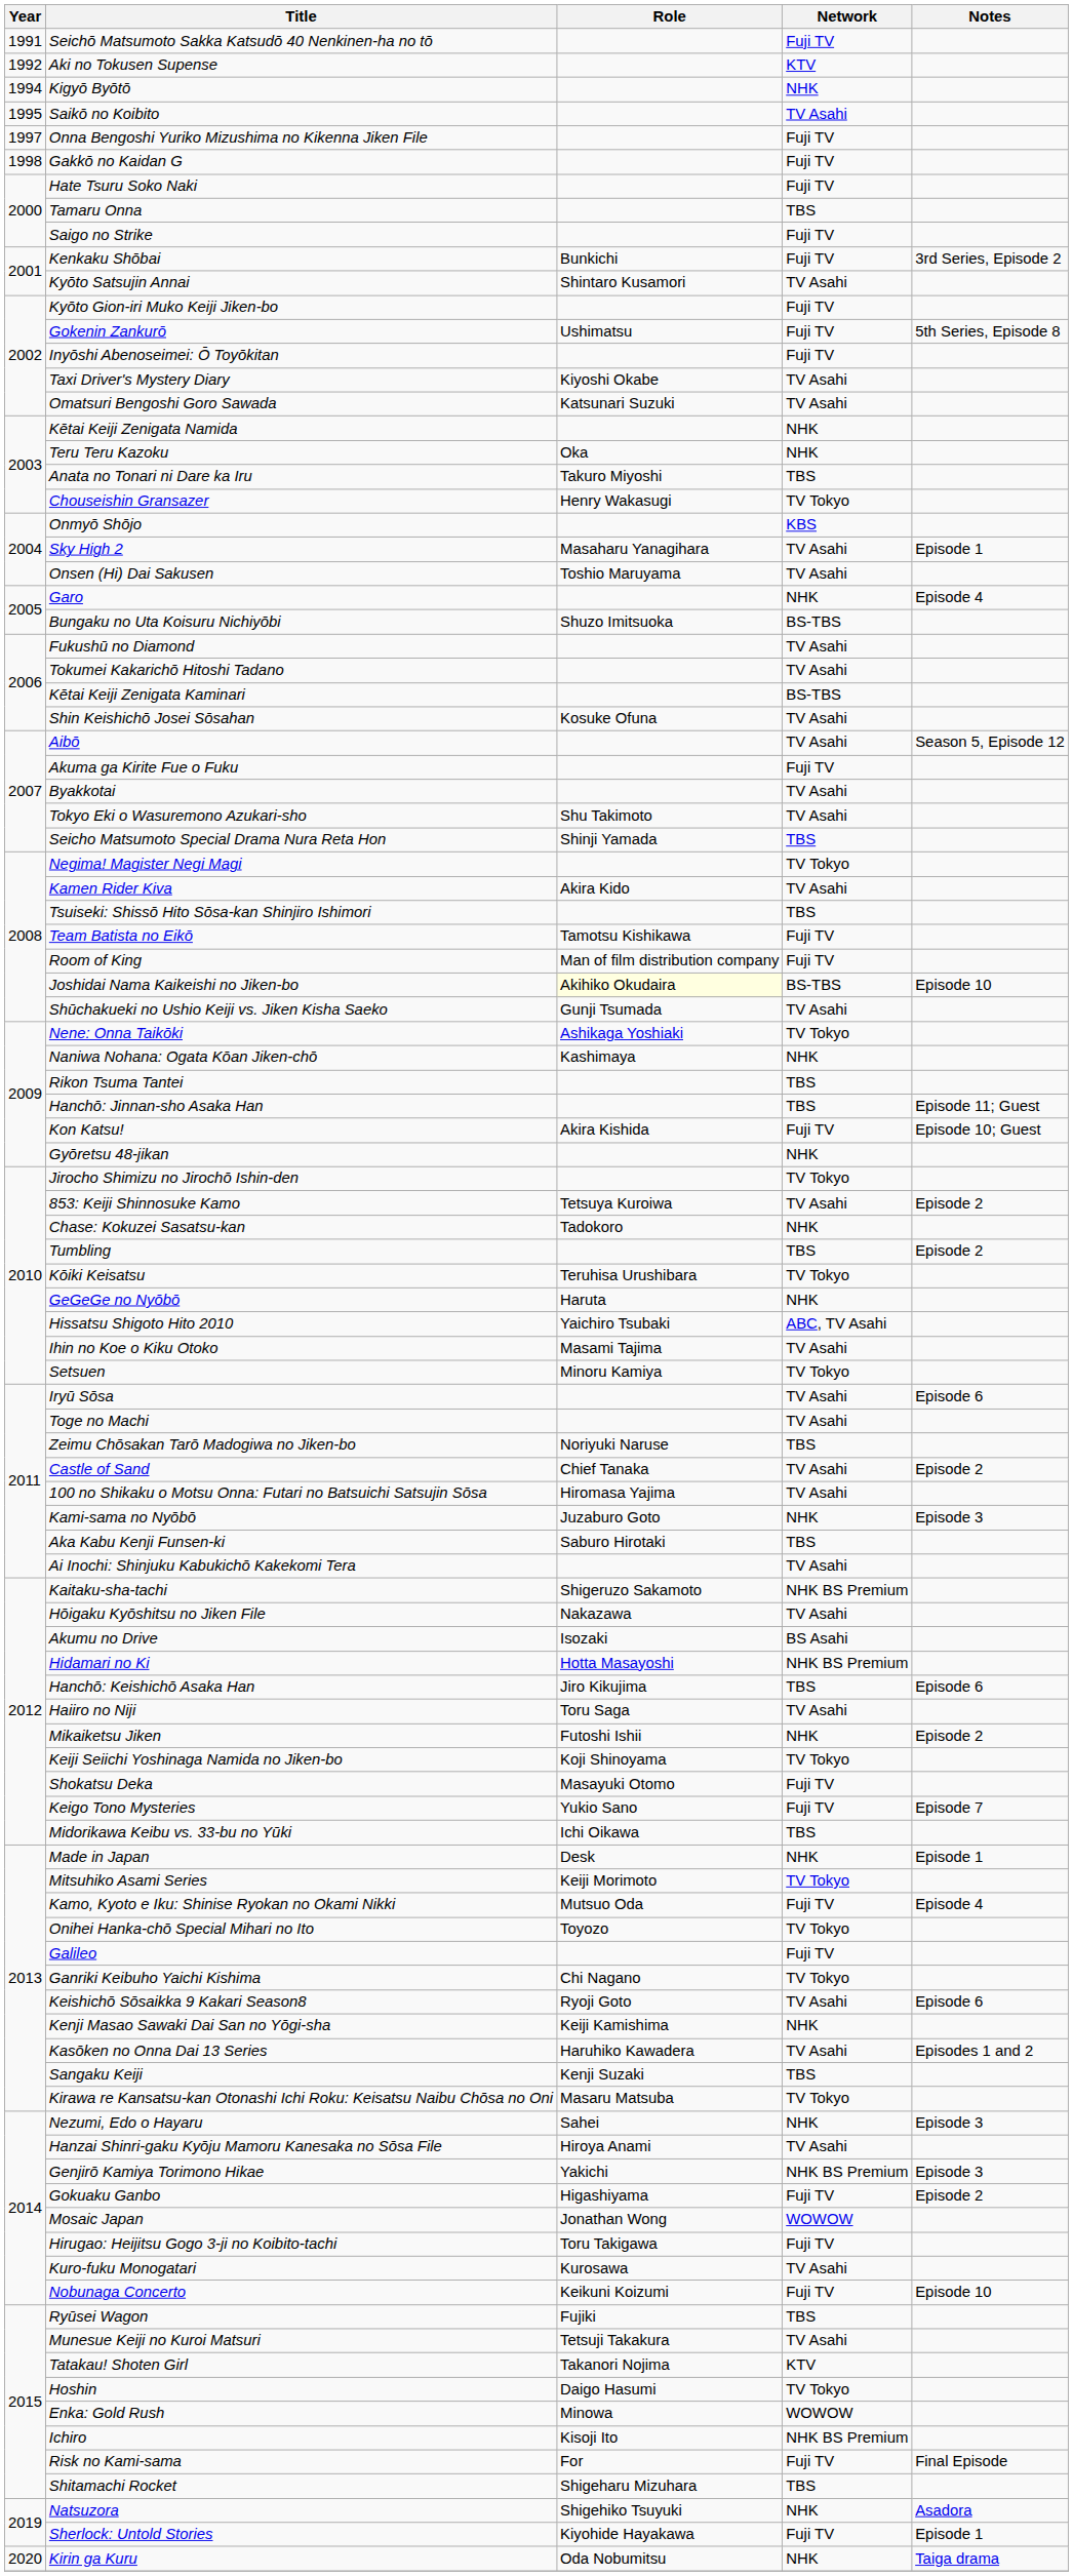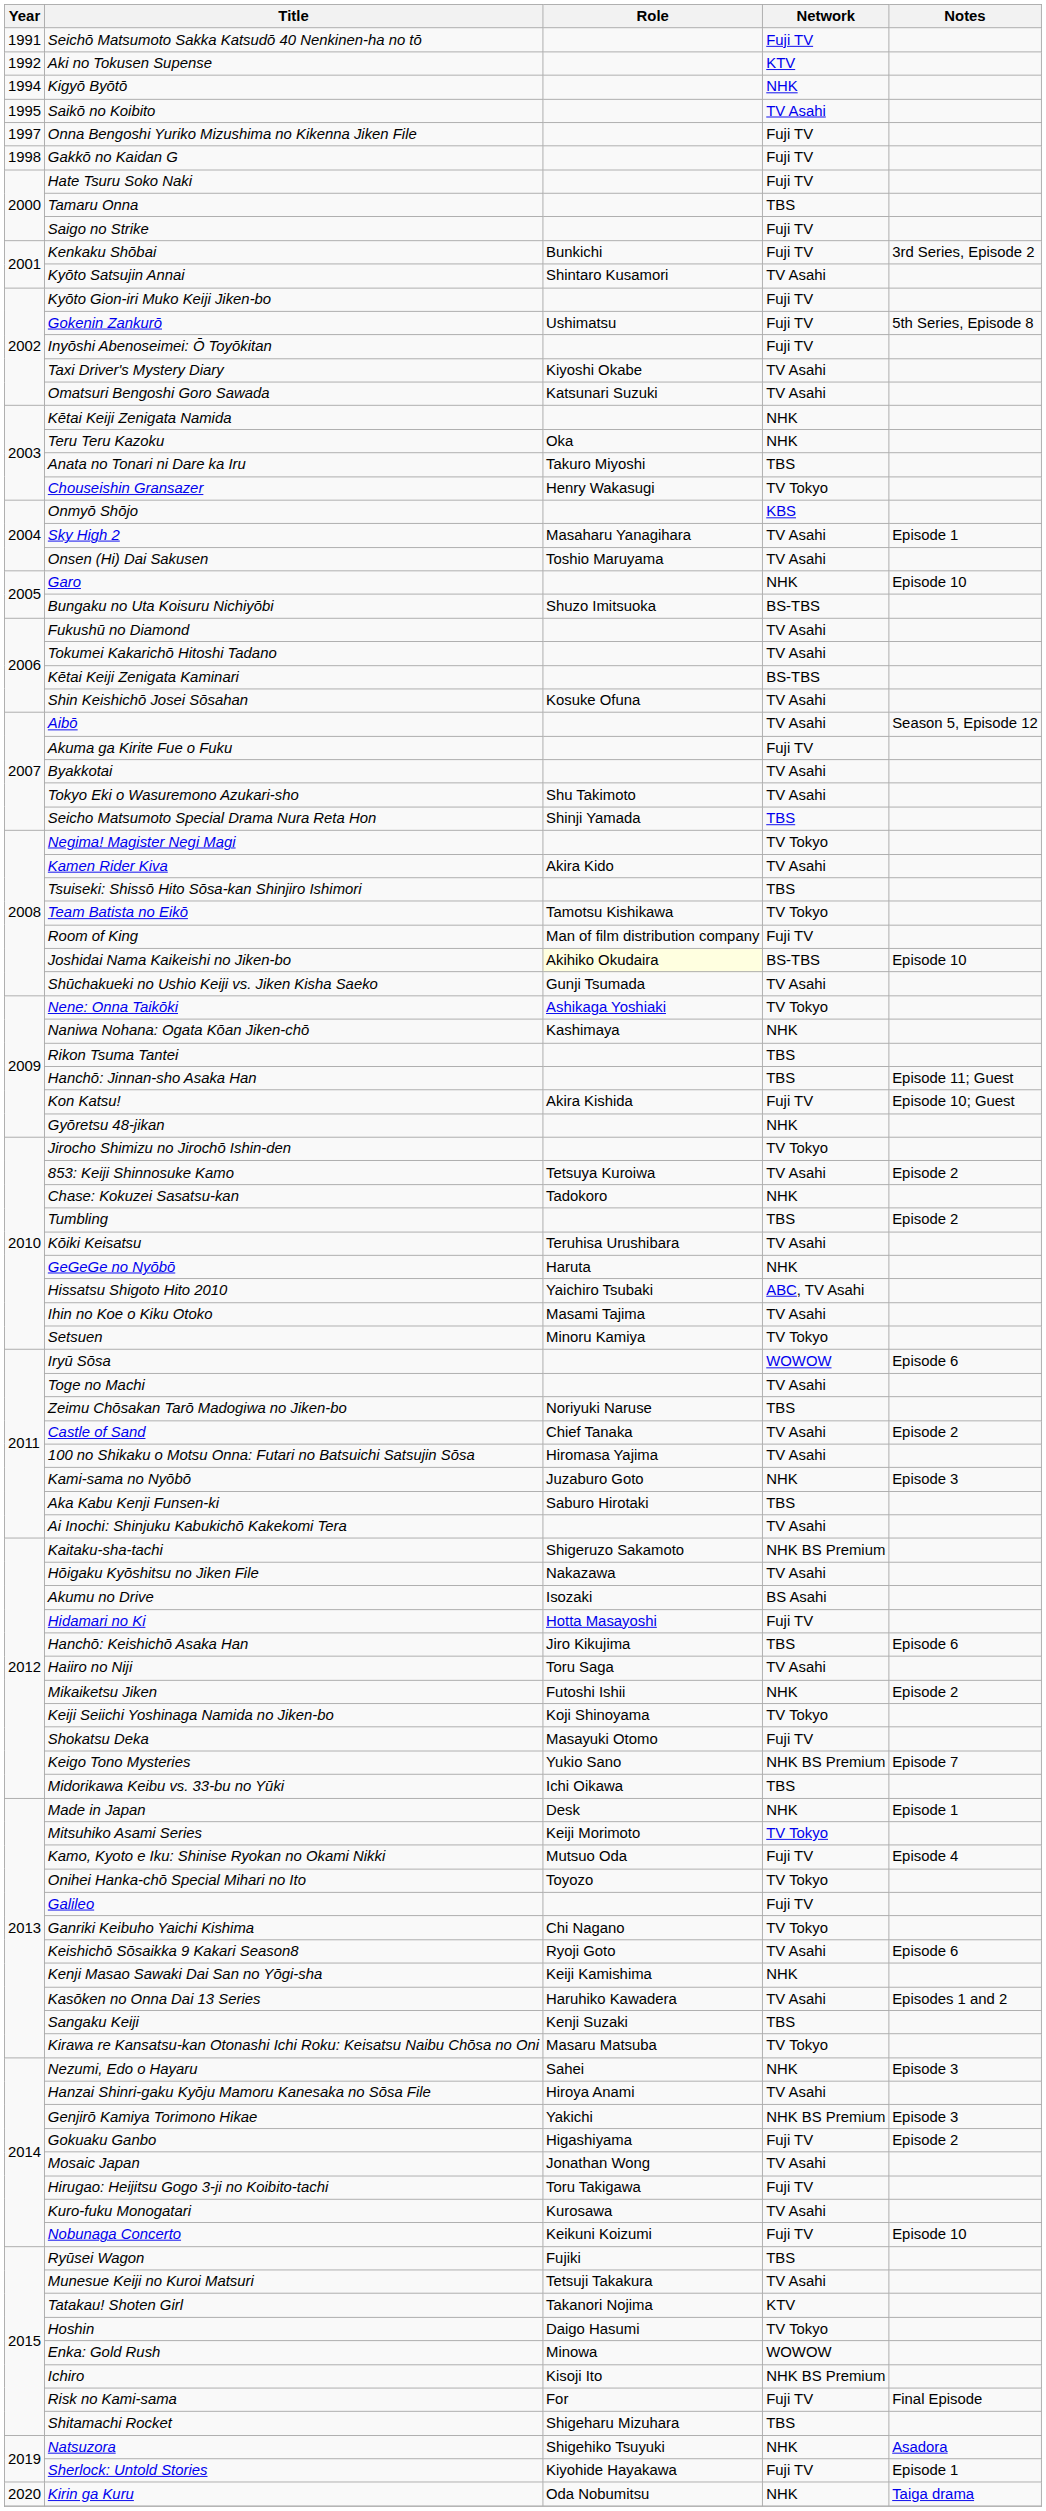Garo | Notes: Episode 4 -> Episode 10
Team Batista no Eikō | Network: Fuji TV -> TV Tokyo
Kōiki Keisatsu | Network: TV Tokyo -> TV Asahi
Iryū Sōsa | Network: TV Asahi -> WOWOW
Hidamari no Ki | Network: NHK BS Premium -> Fuji TV
Keigo Tono Mysteries | Network: Fuji TV -> NHK BS Premium
Mosaic Japan | Network: WOWOW -> TV Asahi
